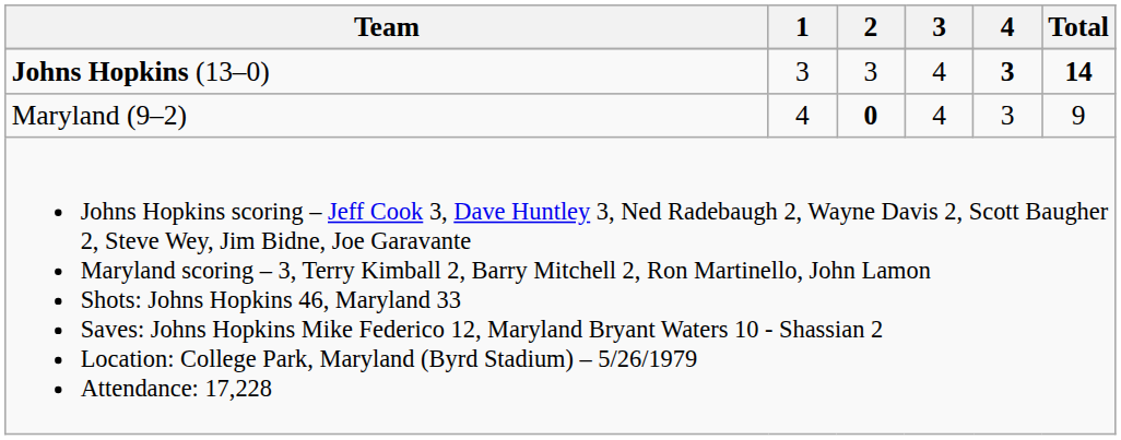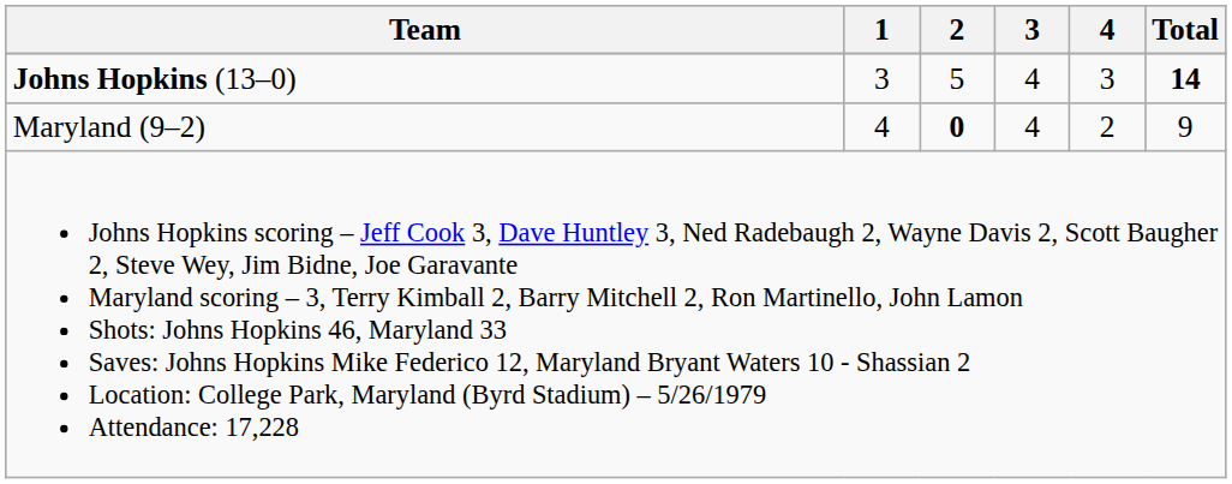Johns Hopkins (13–0) | 2: 3 -> 5
Johns Hopkins (13–0) | 4: bold -> normal
Maryland (9–2) | 4: 3 -> 2
